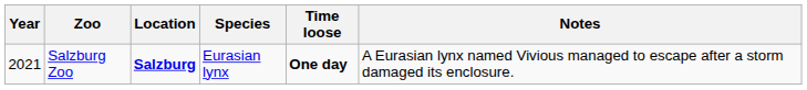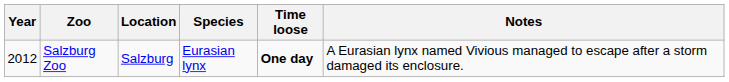Salzburg Zoo | Year: 2021 -> 2012
Salzburg Zoo | Location: bold -> normal
